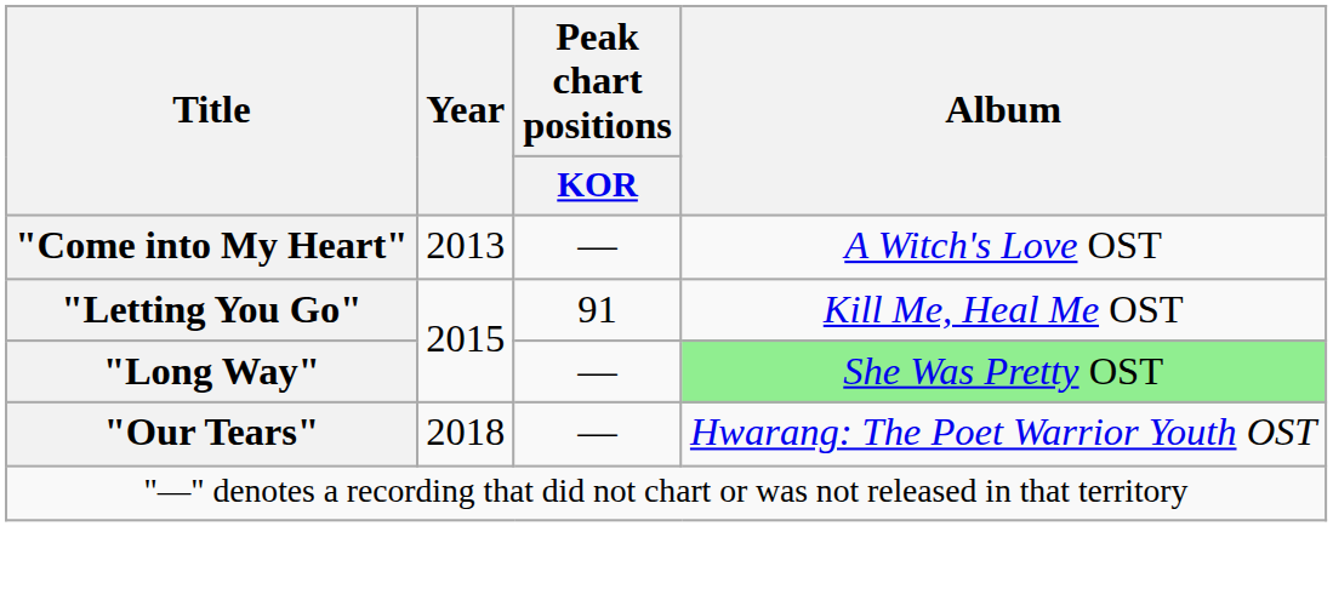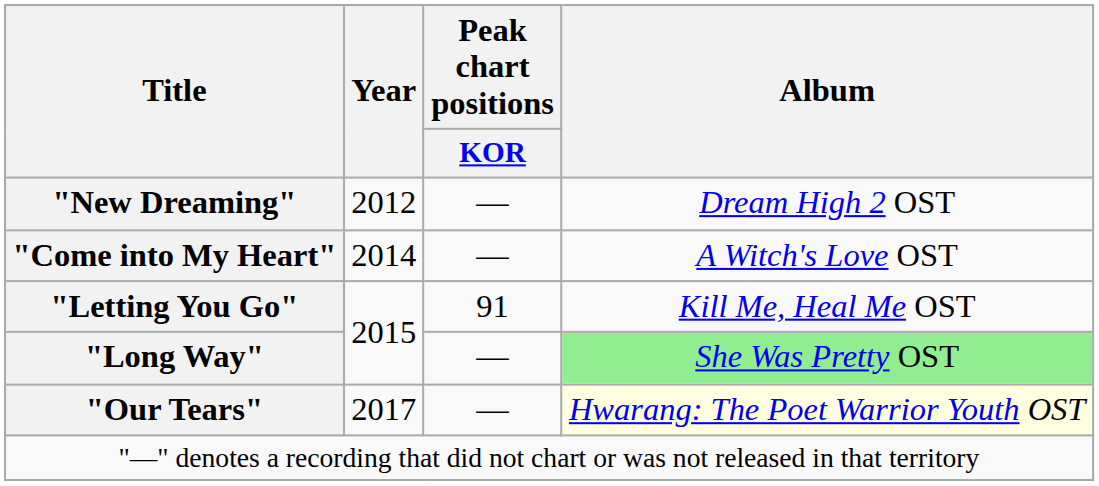+ row: "New Dreaming" | 2012 | — | Dream High 2 OST
"Come into My Heart" | Year: 2013 -> 2014
"Our Tears" | Year: 2018 -> 2017
"Our Tears" | Album: no background -> lightyellow background
